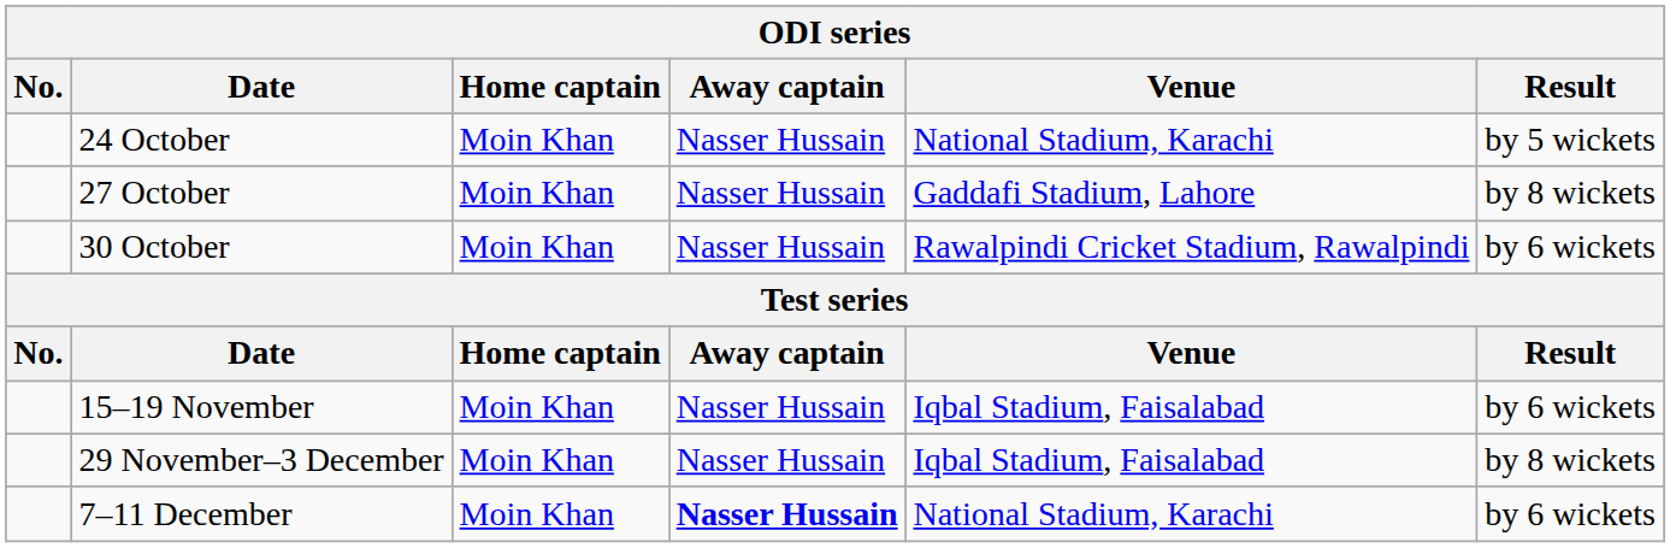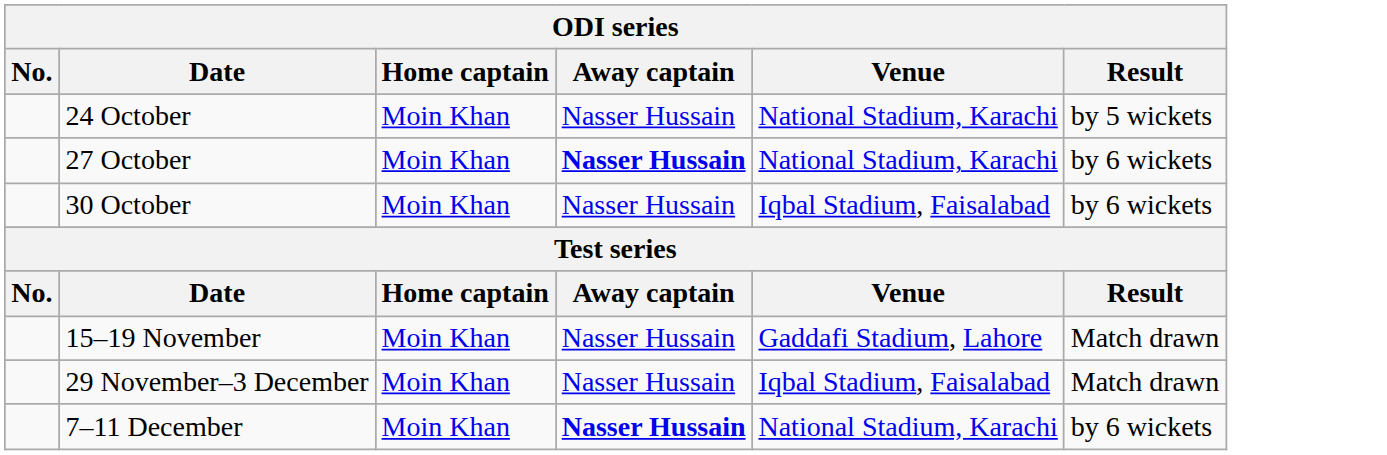27 October | Away captain: normal -> bold
27 October | Venue: Gaddafi Stadium, Lahore -> National Stadium, Karachi
27 October | Result: by 8 wickets -> by 6 wickets
30 October | Venue: Rawalpindi Cricket Stadium, Rawalpindi -> Iqbal Stadium, Faisalabad
15–19 November | Venue: Iqbal Stadium, Faisalabad -> Gaddafi Stadium, Lahore
15–19 November | Result: by 6 wickets -> Match drawn
29 November–3 December | Result: by 8 wickets -> Match drawn
